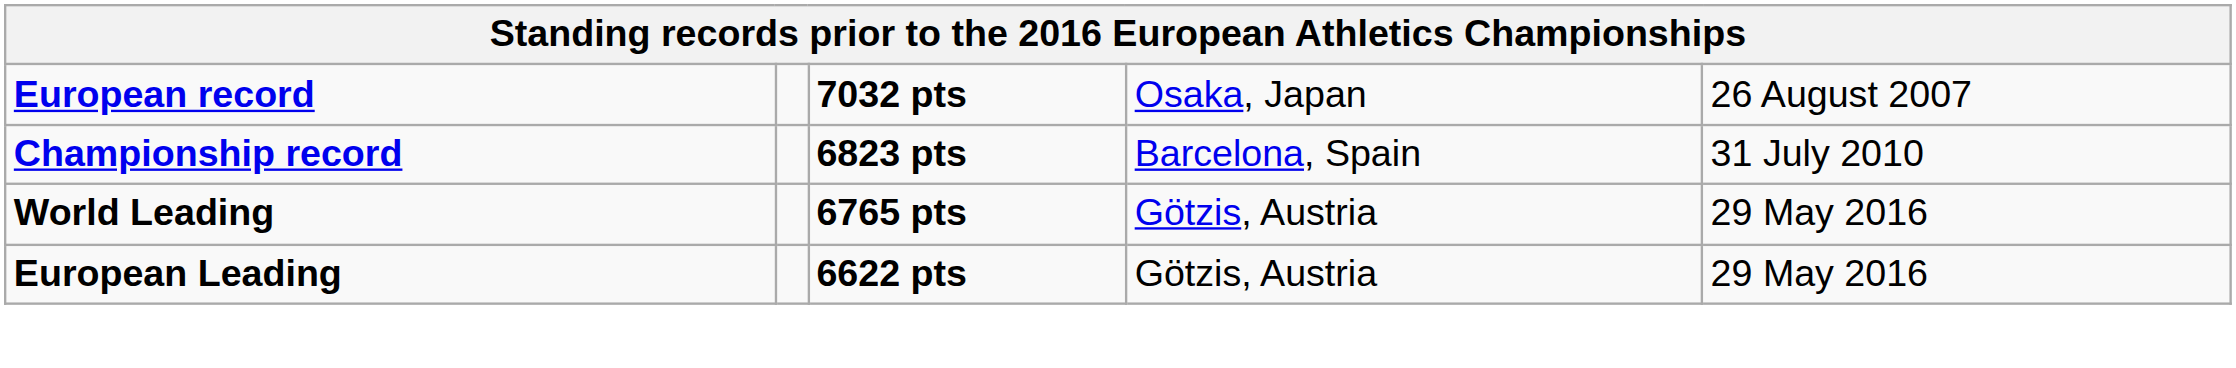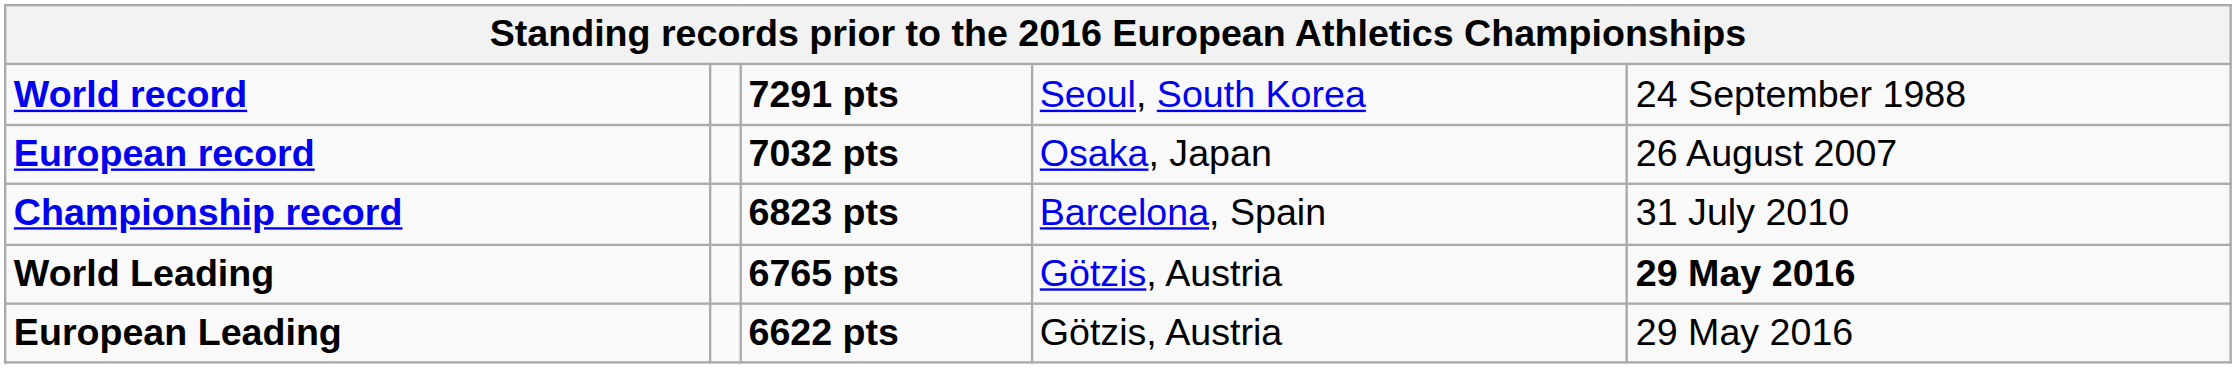+ row: World record | 7291 pts | Seoul, South Korea | 24 September 1988
World Leading | column 5: normal -> bold
